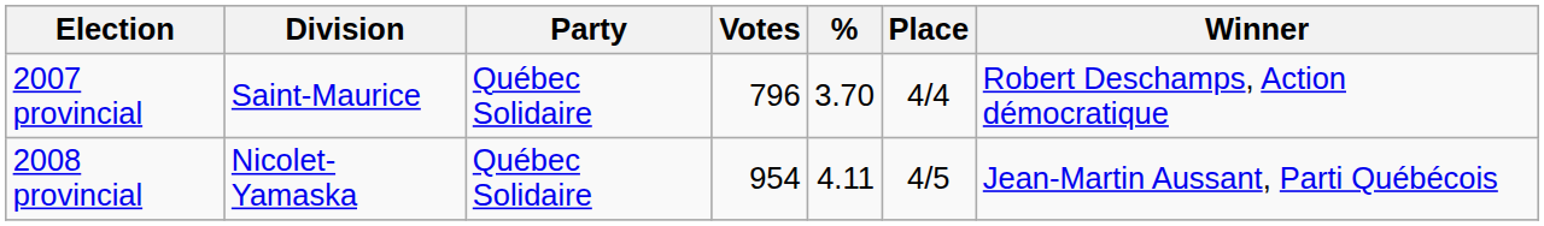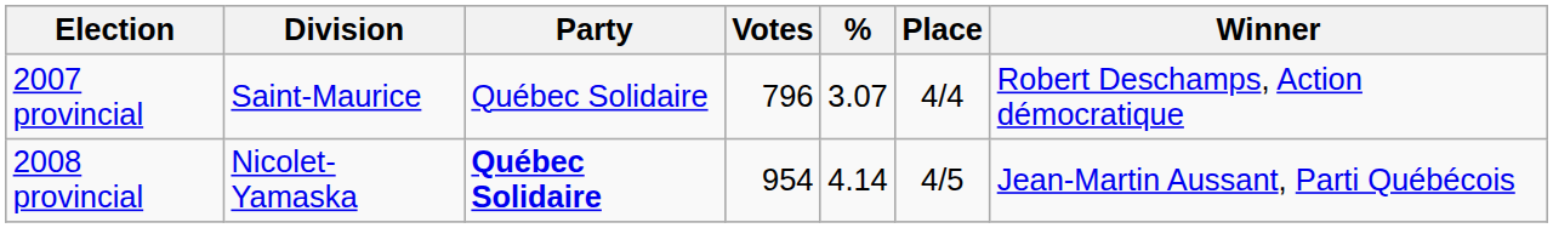2007 provincial | %: 3.70 -> 3.07
2008 provincial | Party: normal -> bold
2008 provincial | %: 4.11 -> 4.14
